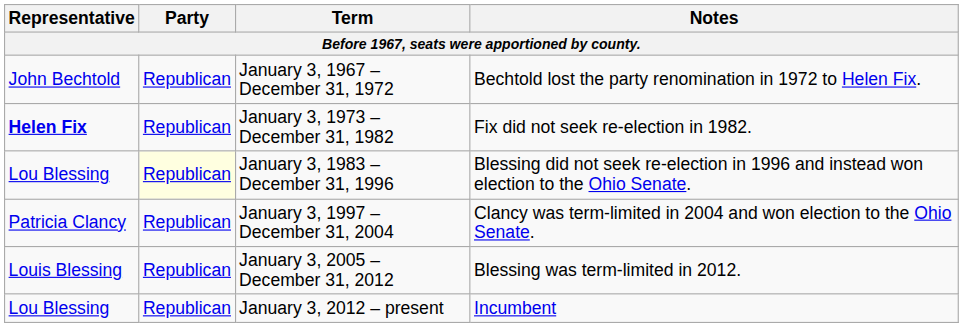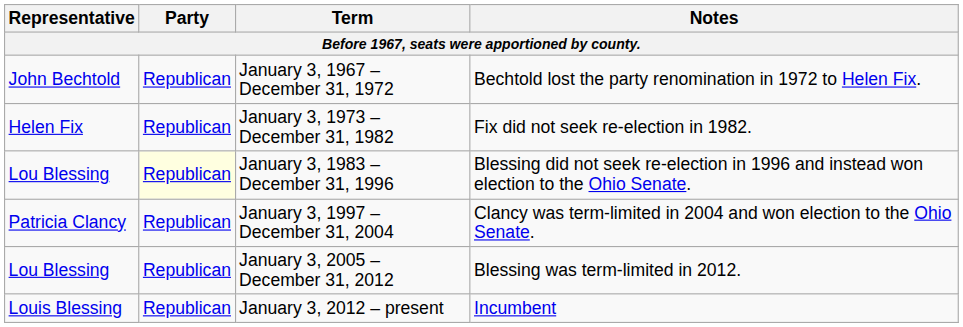January 3, 1973 – December 31, 1982 | Representative: bold -> normal
January 3, 2005 – December 31, 2012 | Representative: Louis Blessing -> Lou Blessing
January 3, 2012 – present | Representative: Lou Blessing -> Louis Blessing
